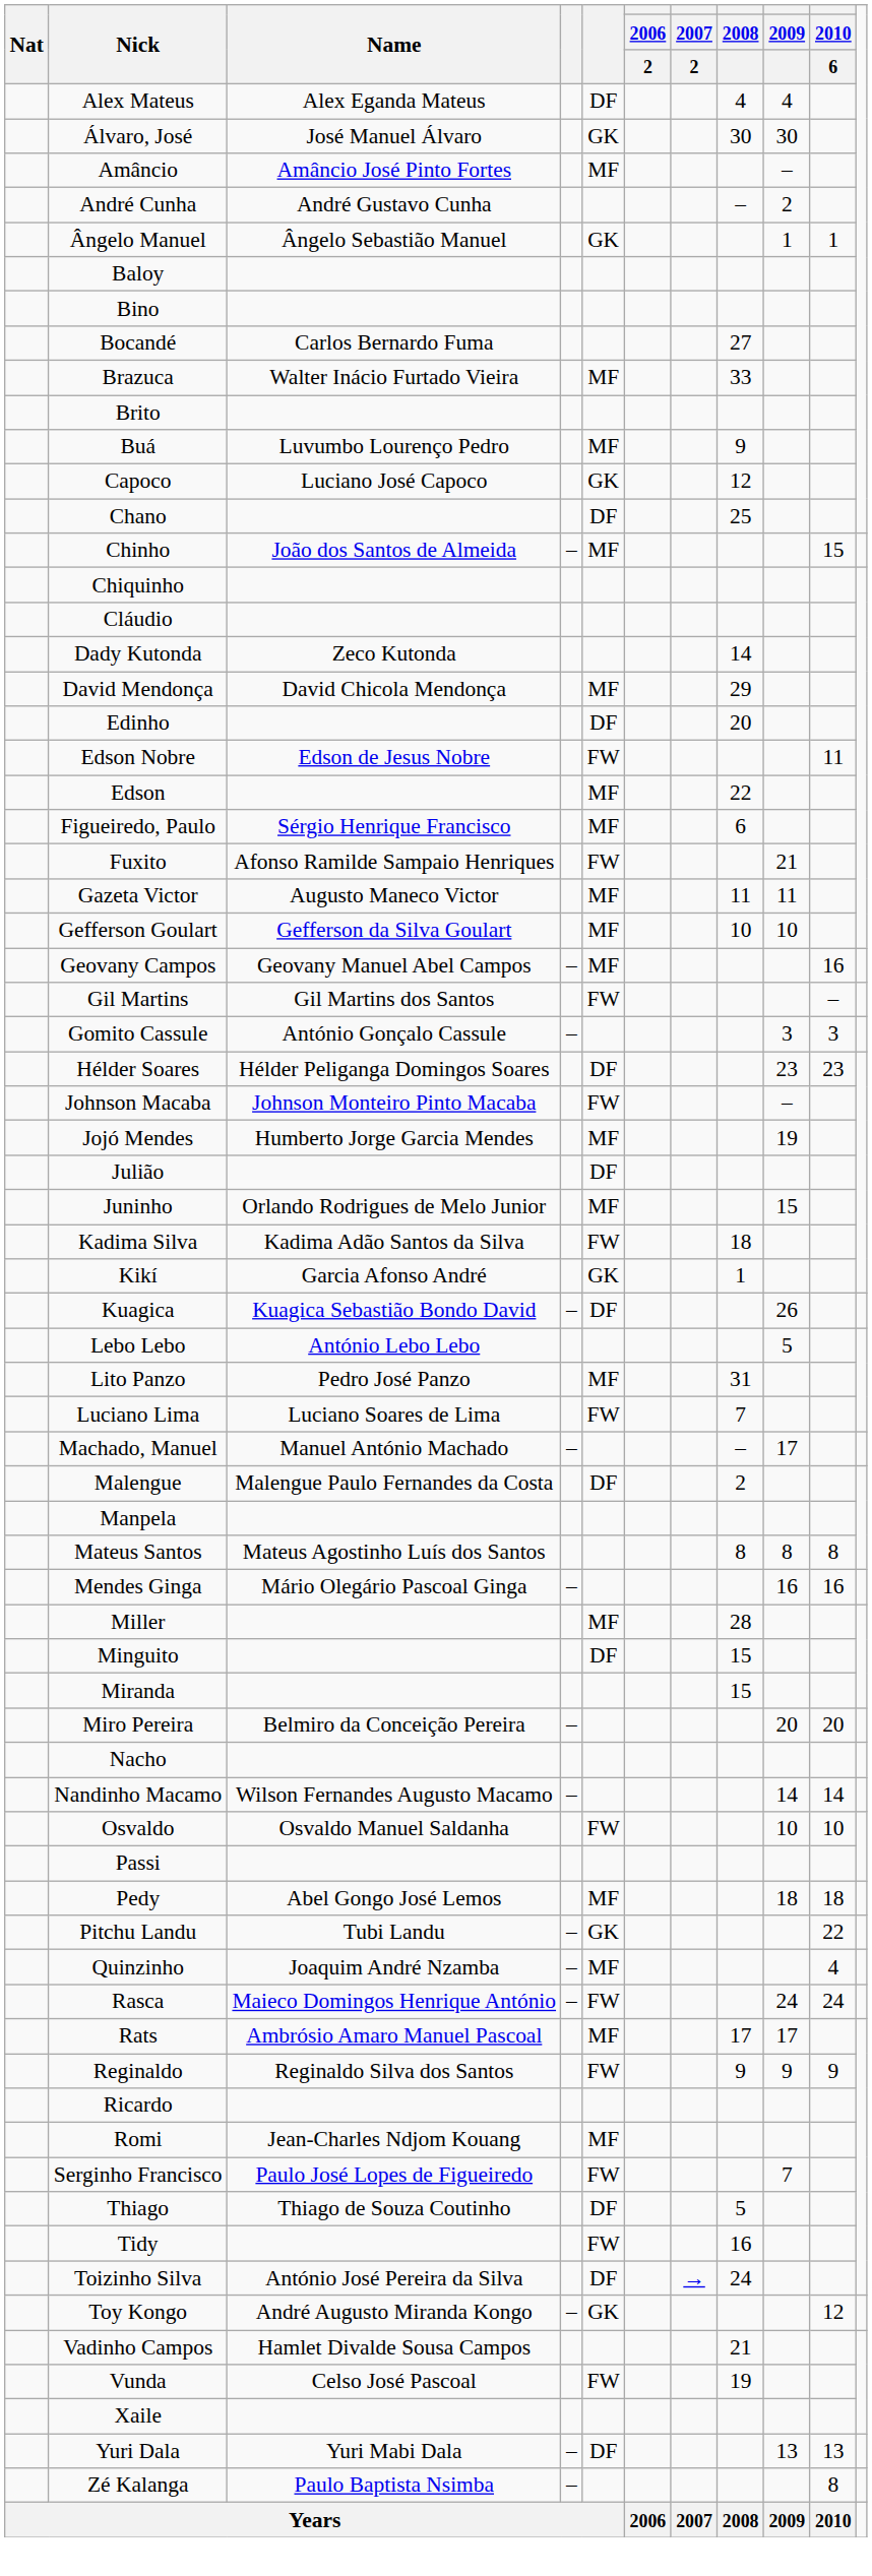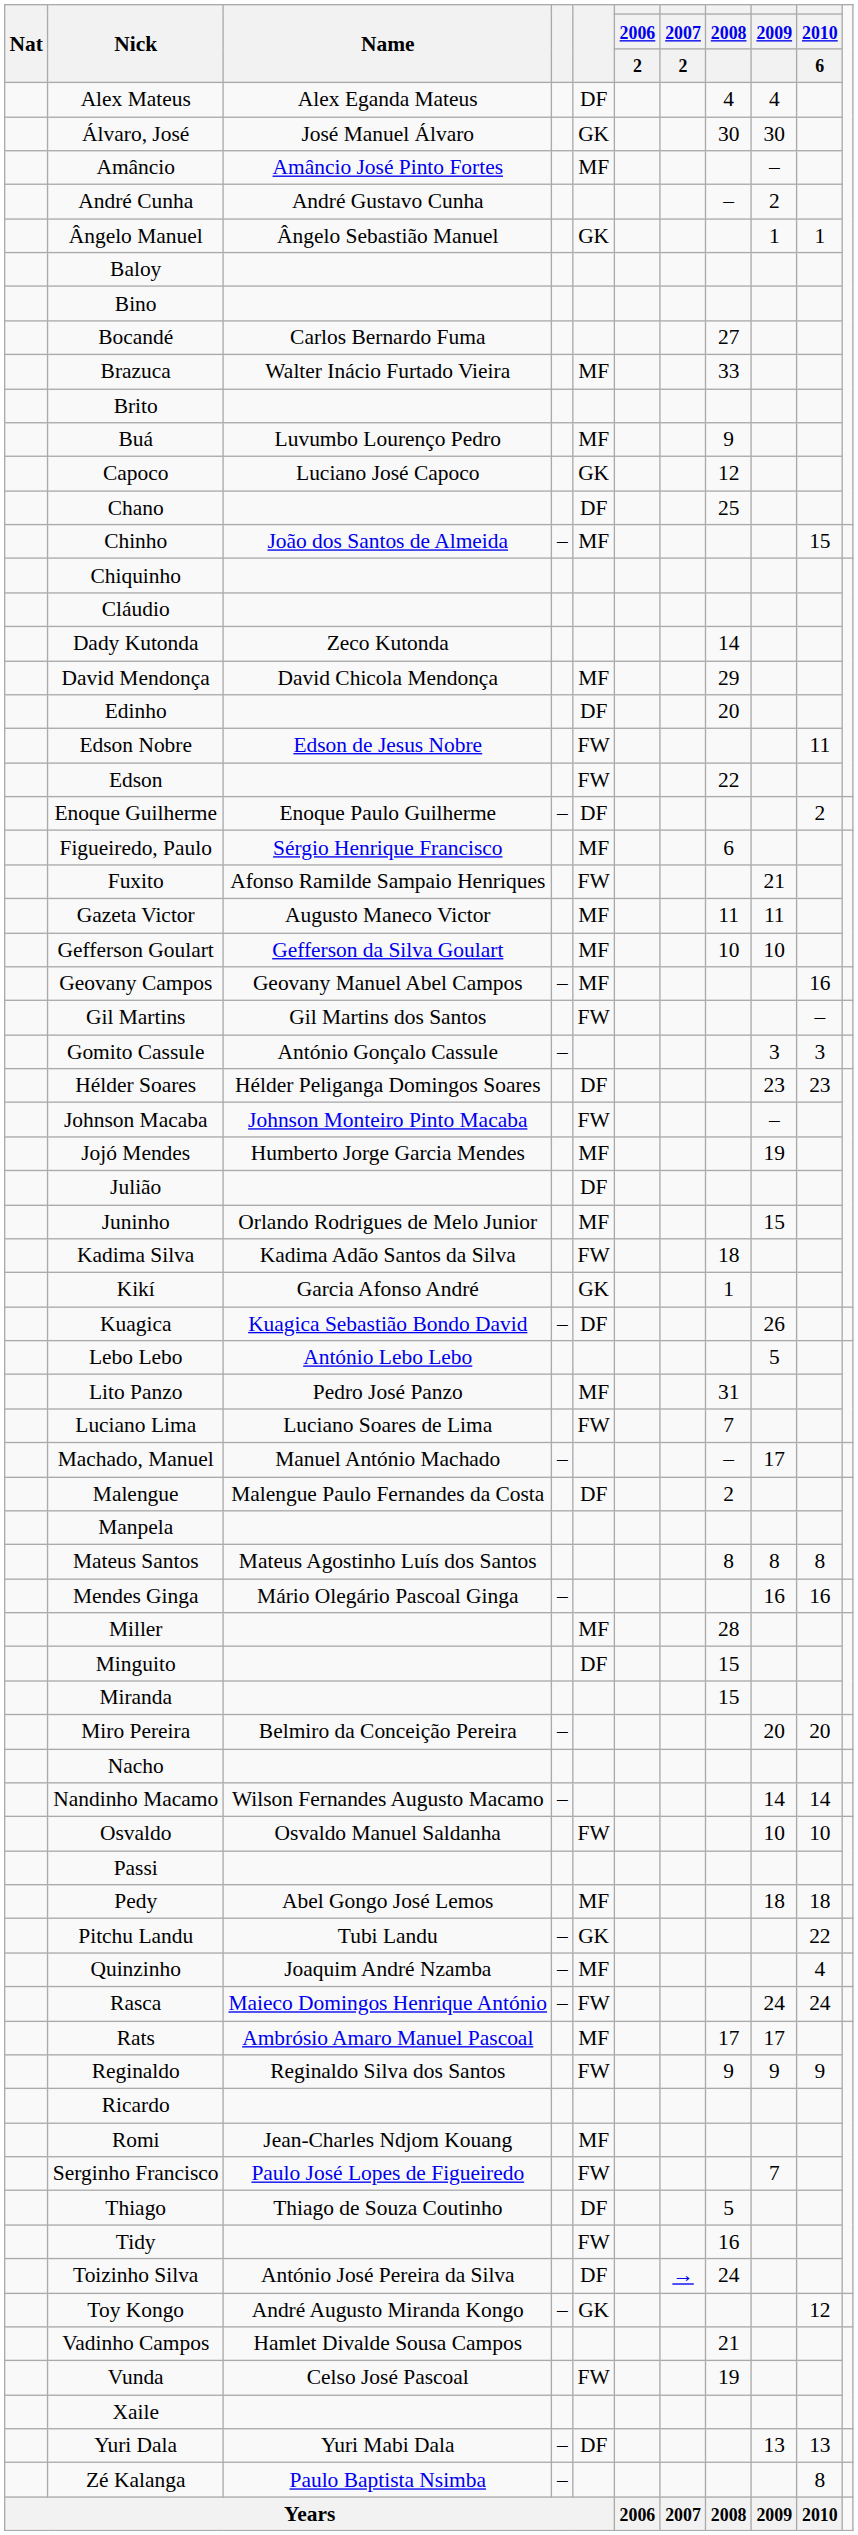Edson | column 5: MF -> FW
+ row: Enoque Guilherme | Enoque Paulo Guilherme | – | DF | 2
